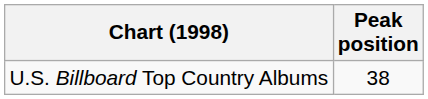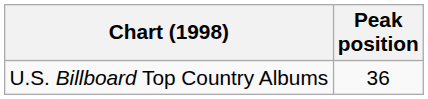U.S. Billboard Top Country Albums | Peak position: 38 -> 36
